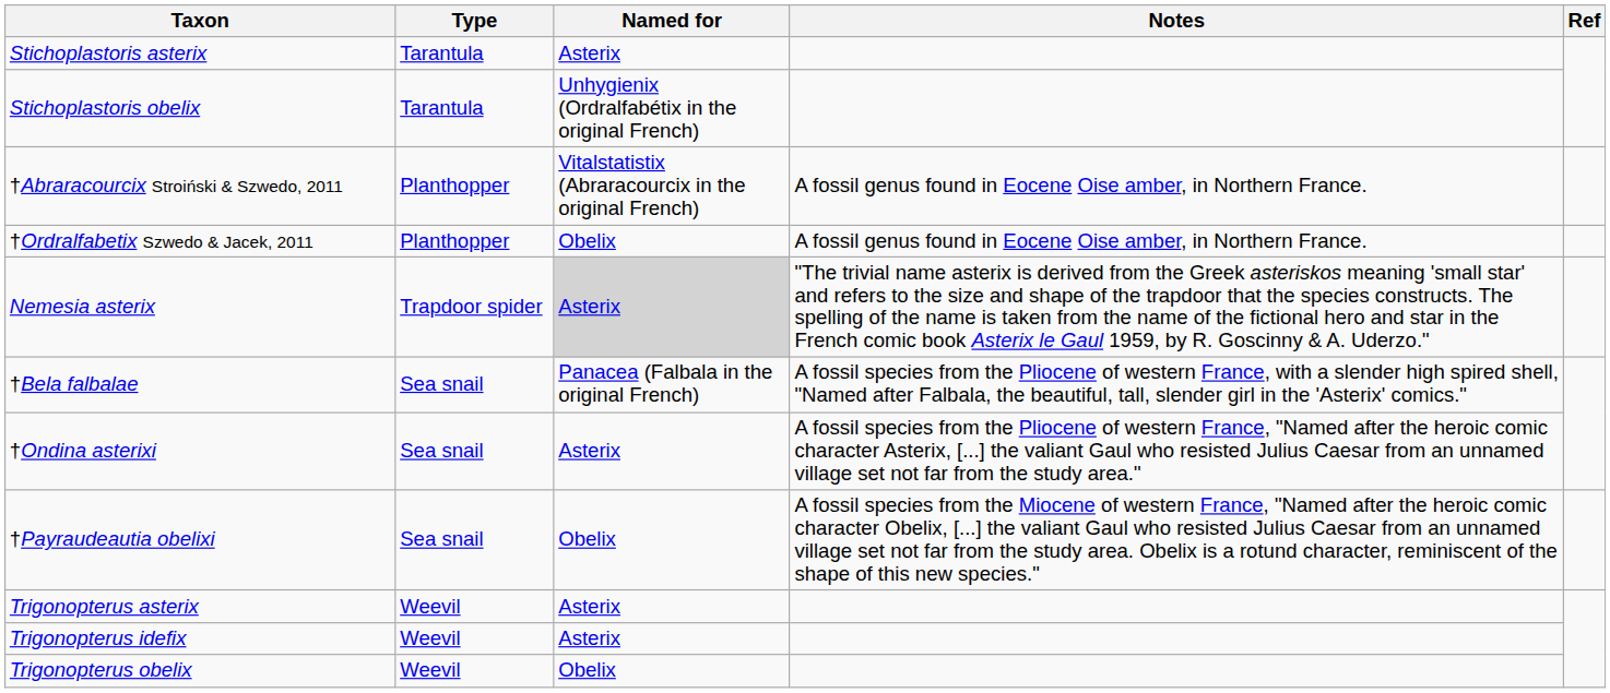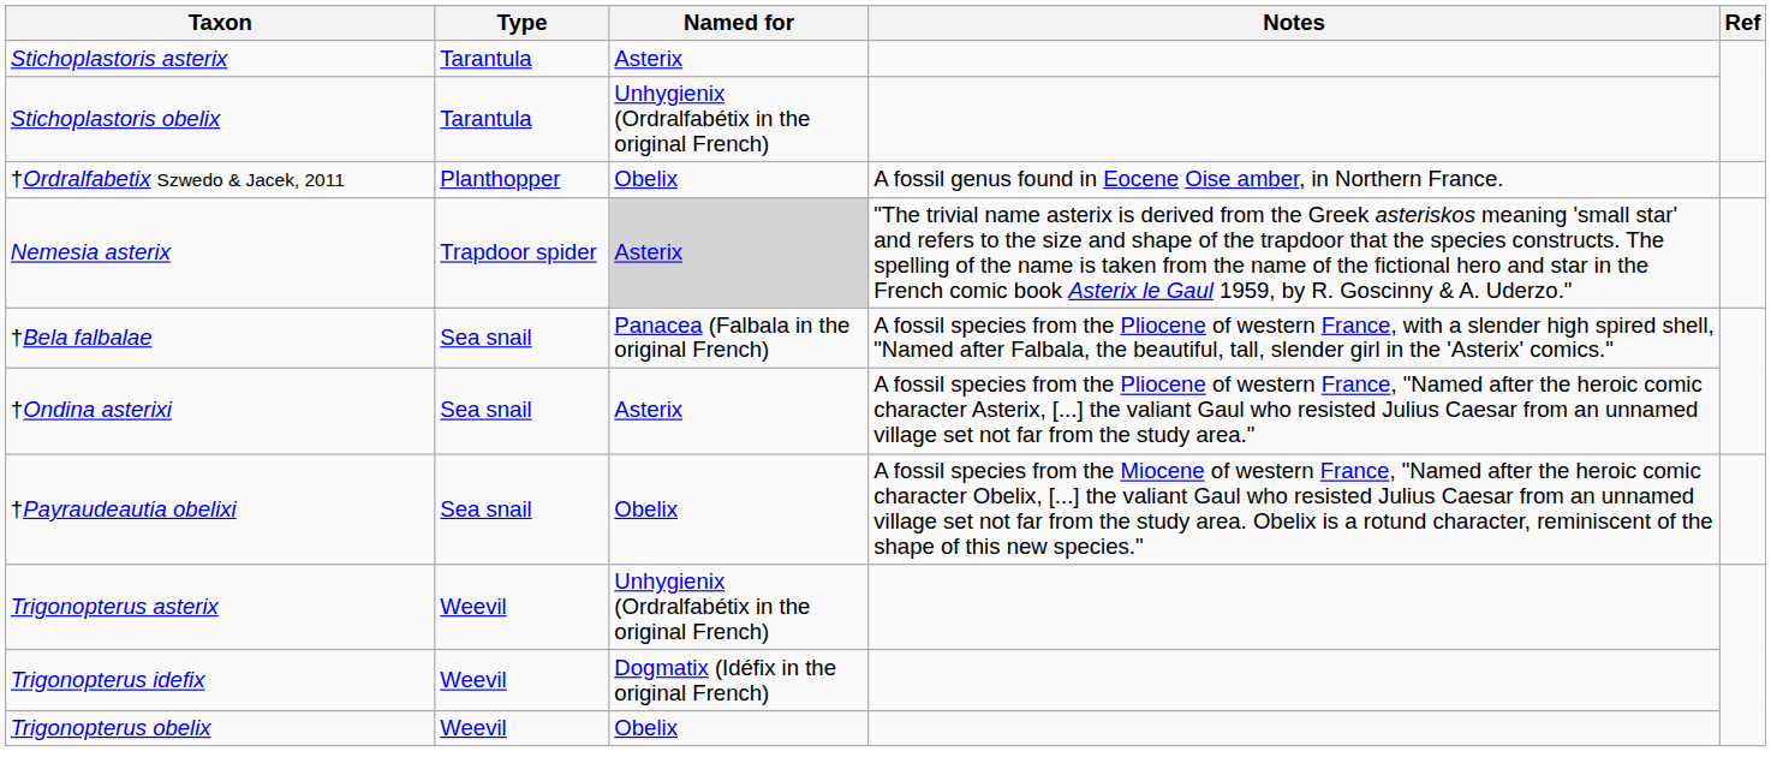- row: †Abraracourcix Stroiński & Szwedo, 2011 | Planthopper | Vitalstatistix (Abraracourcix in the original French) | A fossil genus found in Eocene Oise amber, in Northern France.
Trigonopterus asterix | Named for: Asterix -> Unhygienix (Ordralfabétix in the original French)
Trigonopterus idefix | Named for: Asterix -> Dogmatix (Idéfix in the original French)
